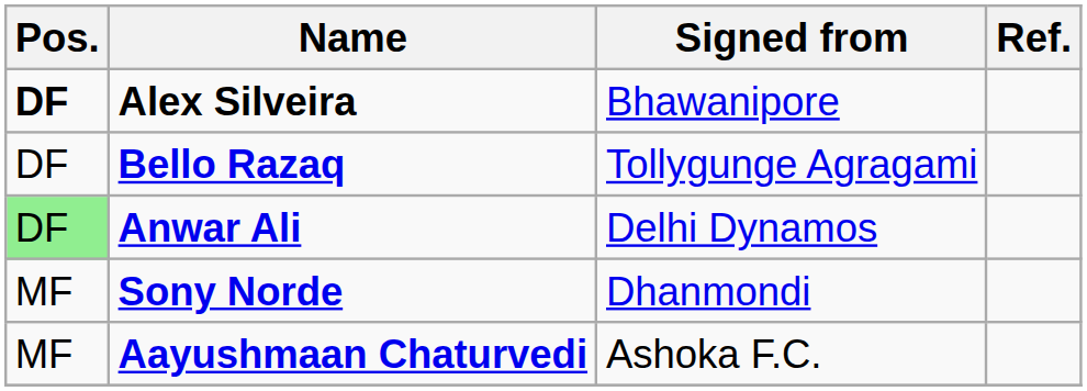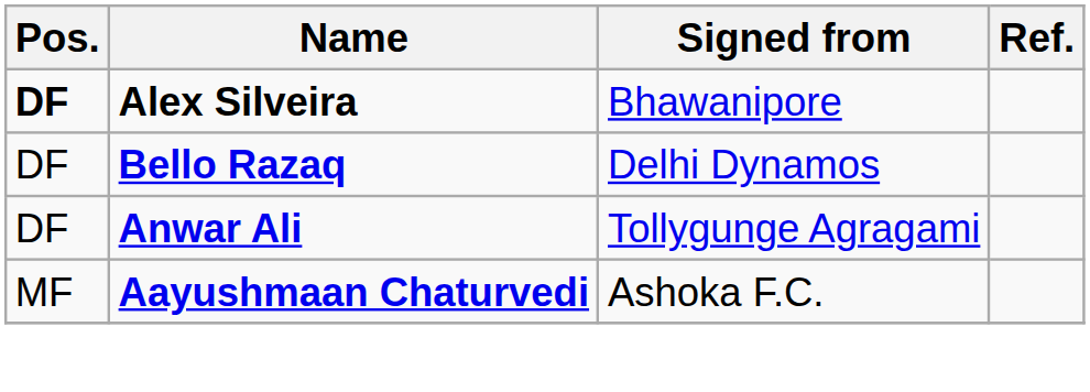Bello Razaq | Signed from: Tollygunge Agragami -> Delhi Dynamos
Anwar Ali | Pos.: lightgreen background -> no background
Anwar Ali | Signed from: Delhi Dynamos -> Tollygunge Agragami
- row: MF | Sony Norde | Dhanmondi
